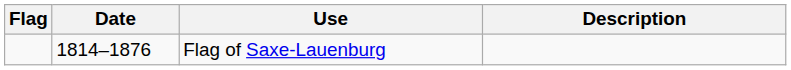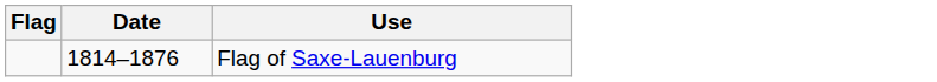- column: Description
